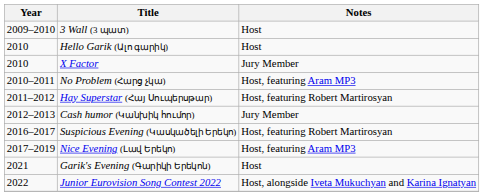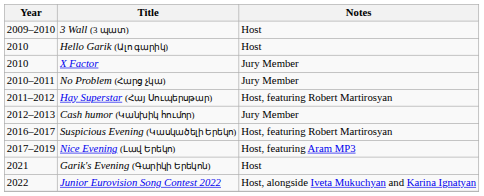No Problem (Հարց չկա) | Notes: Host, featuring Aram MP3 -> Jury Member
